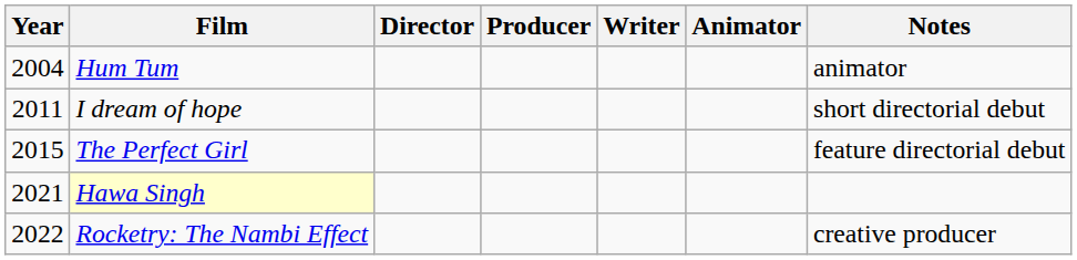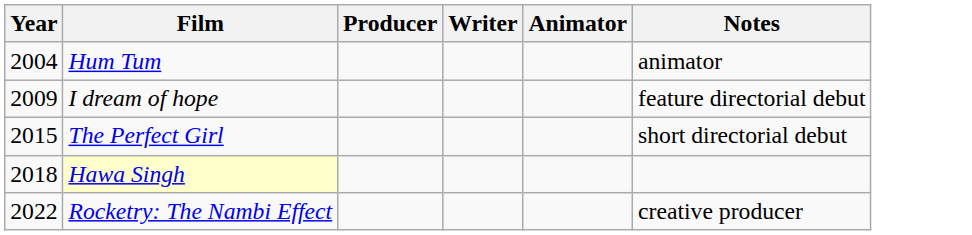- column: Director
I dream of hope | Year: 2011 -> 2009
I dream of hope | Notes: short directorial debut -> feature directorial debut
The Perfect Girl | Notes: feature directorial debut -> short directorial debut
Hawa Singh | Year: 2021 -> 2018
